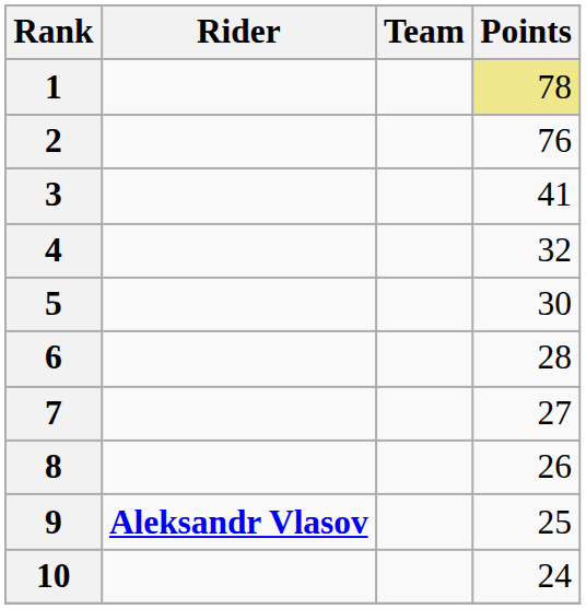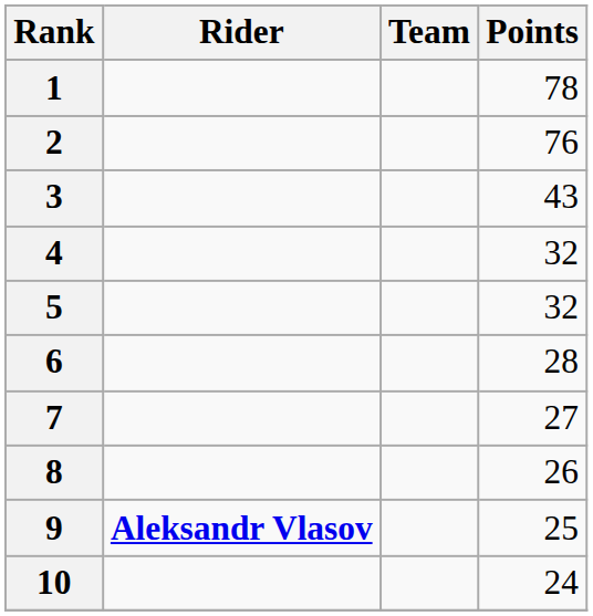1 | Points: khaki background -> no background
3 | Points: 41 -> 43
5 | Points: 30 -> 32
